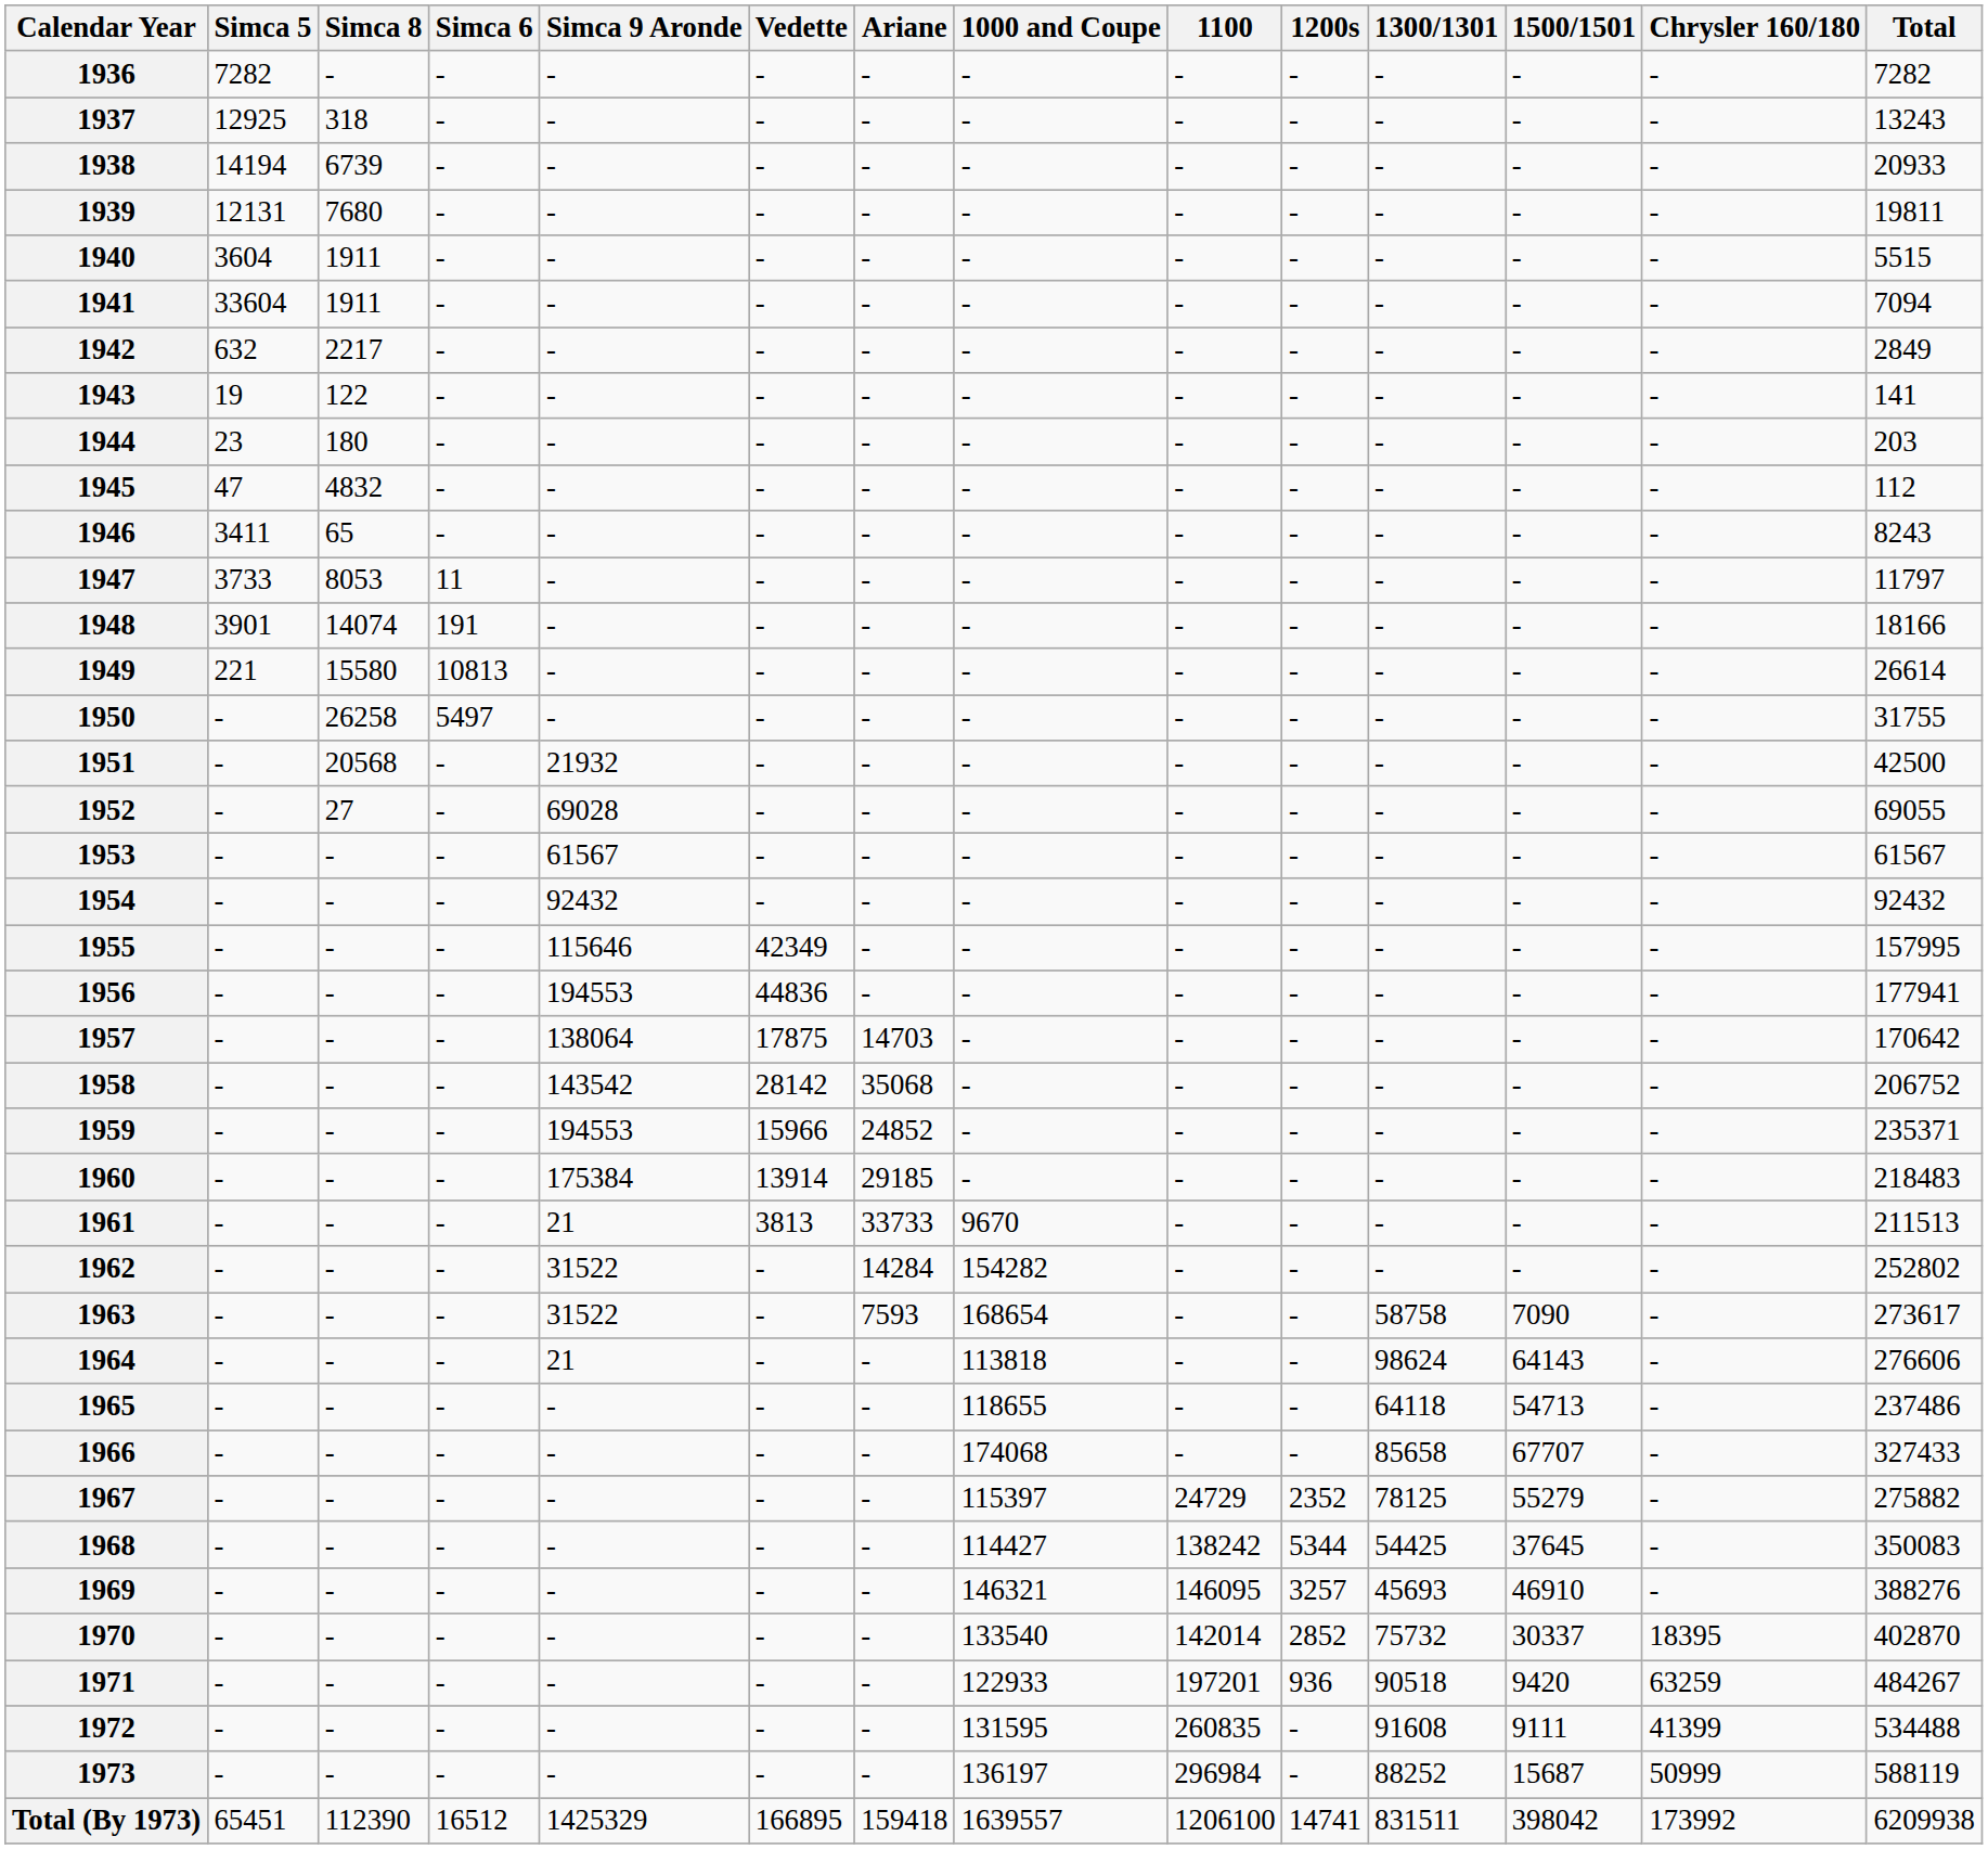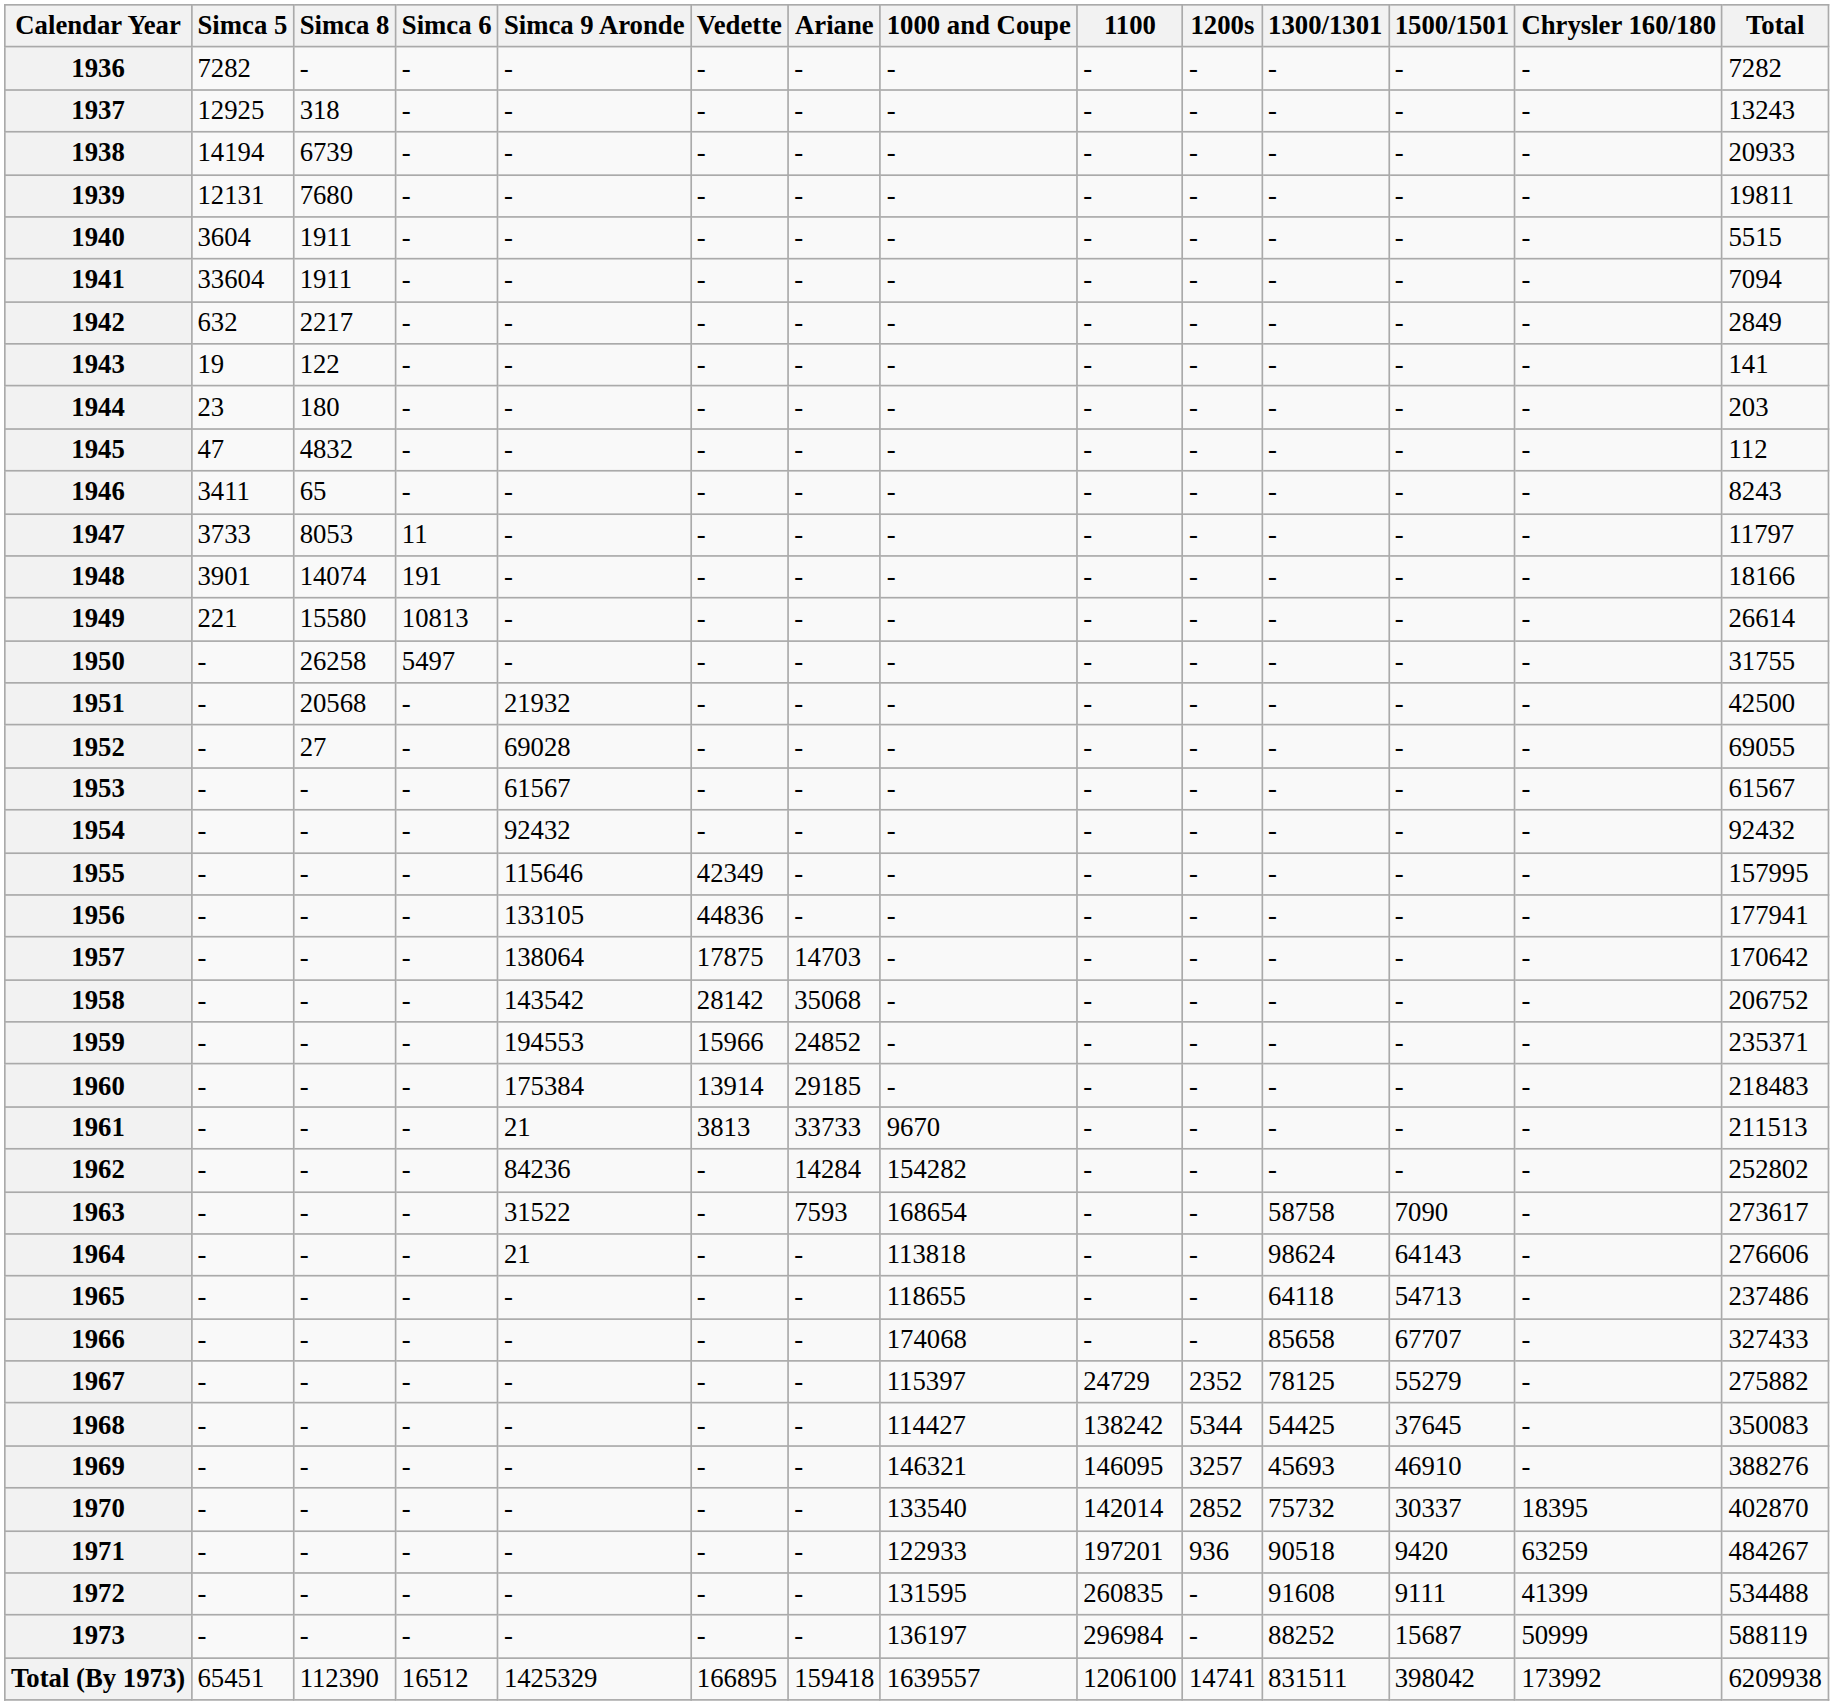1956 | Simca 9 Aronde: 194553 -> 133105
1962 | Simca 9 Aronde: 31522 -> 84236
